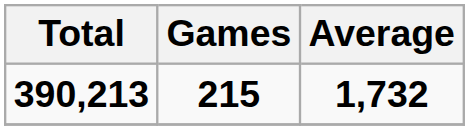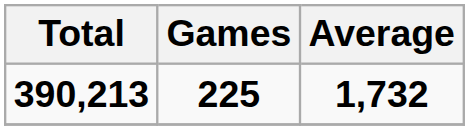390,213 | Games: 215 -> 225
